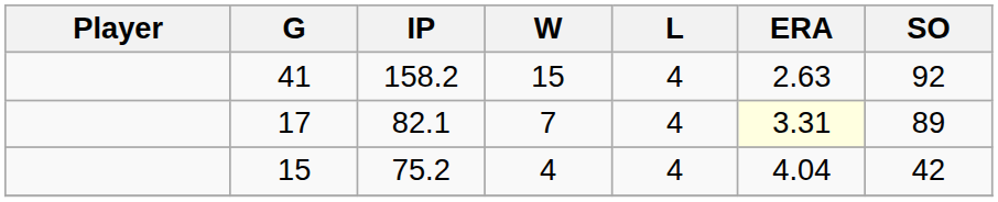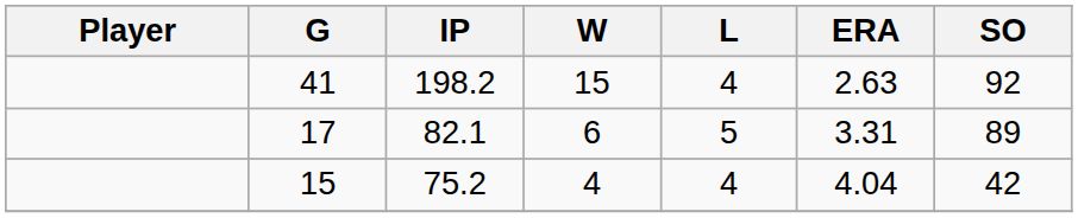41 | IP: 158.2 -> 198.2
17 | W: 7 -> 6
17 | L: 4 -> 5
17 | ERA: lightyellow background -> no background
